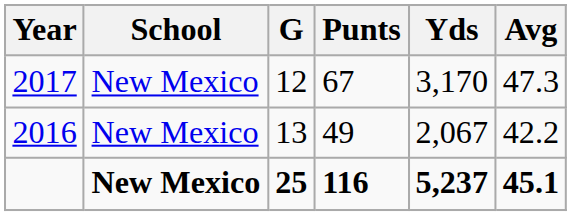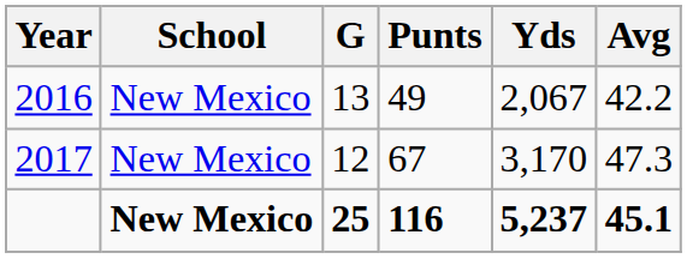rows swapped: 2016 <-> 2017
